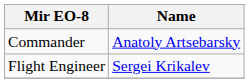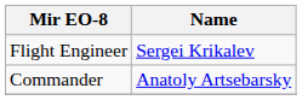rows swapped: Commander <-> Flight Engineer
